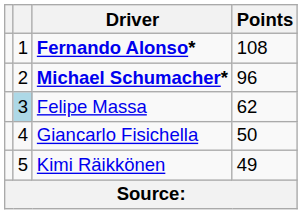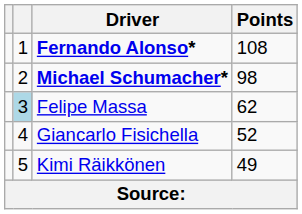Michael Schumacher* | Points: 96 -> 98
Giancarlo Fisichella | Points: 50 -> 52
